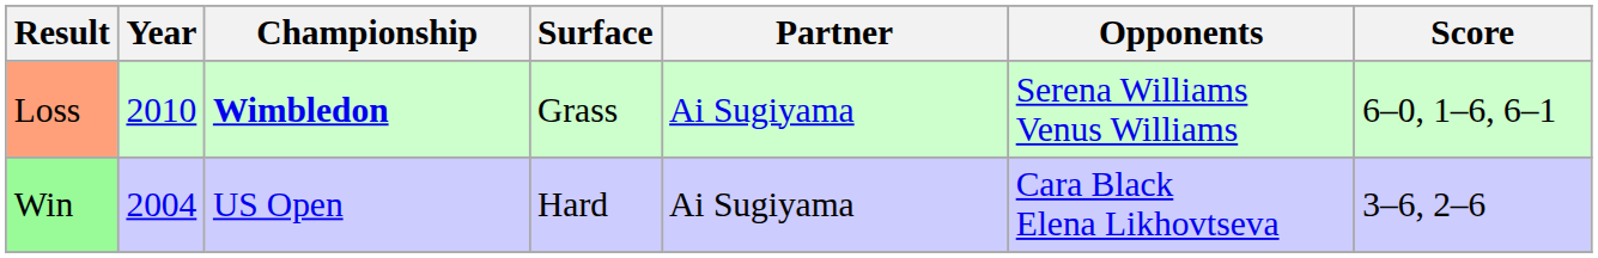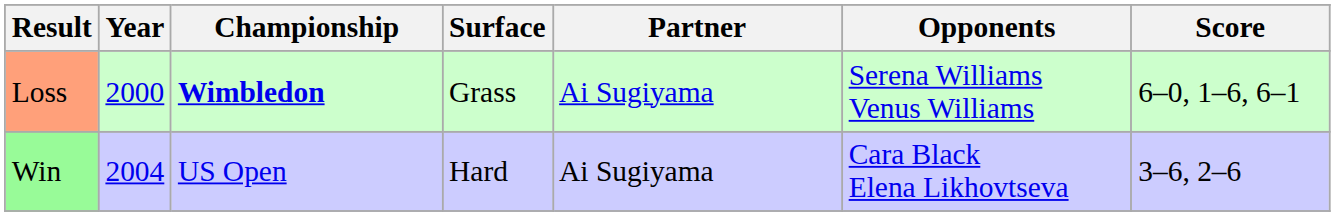Loss | Year: 2010 -> 2000
